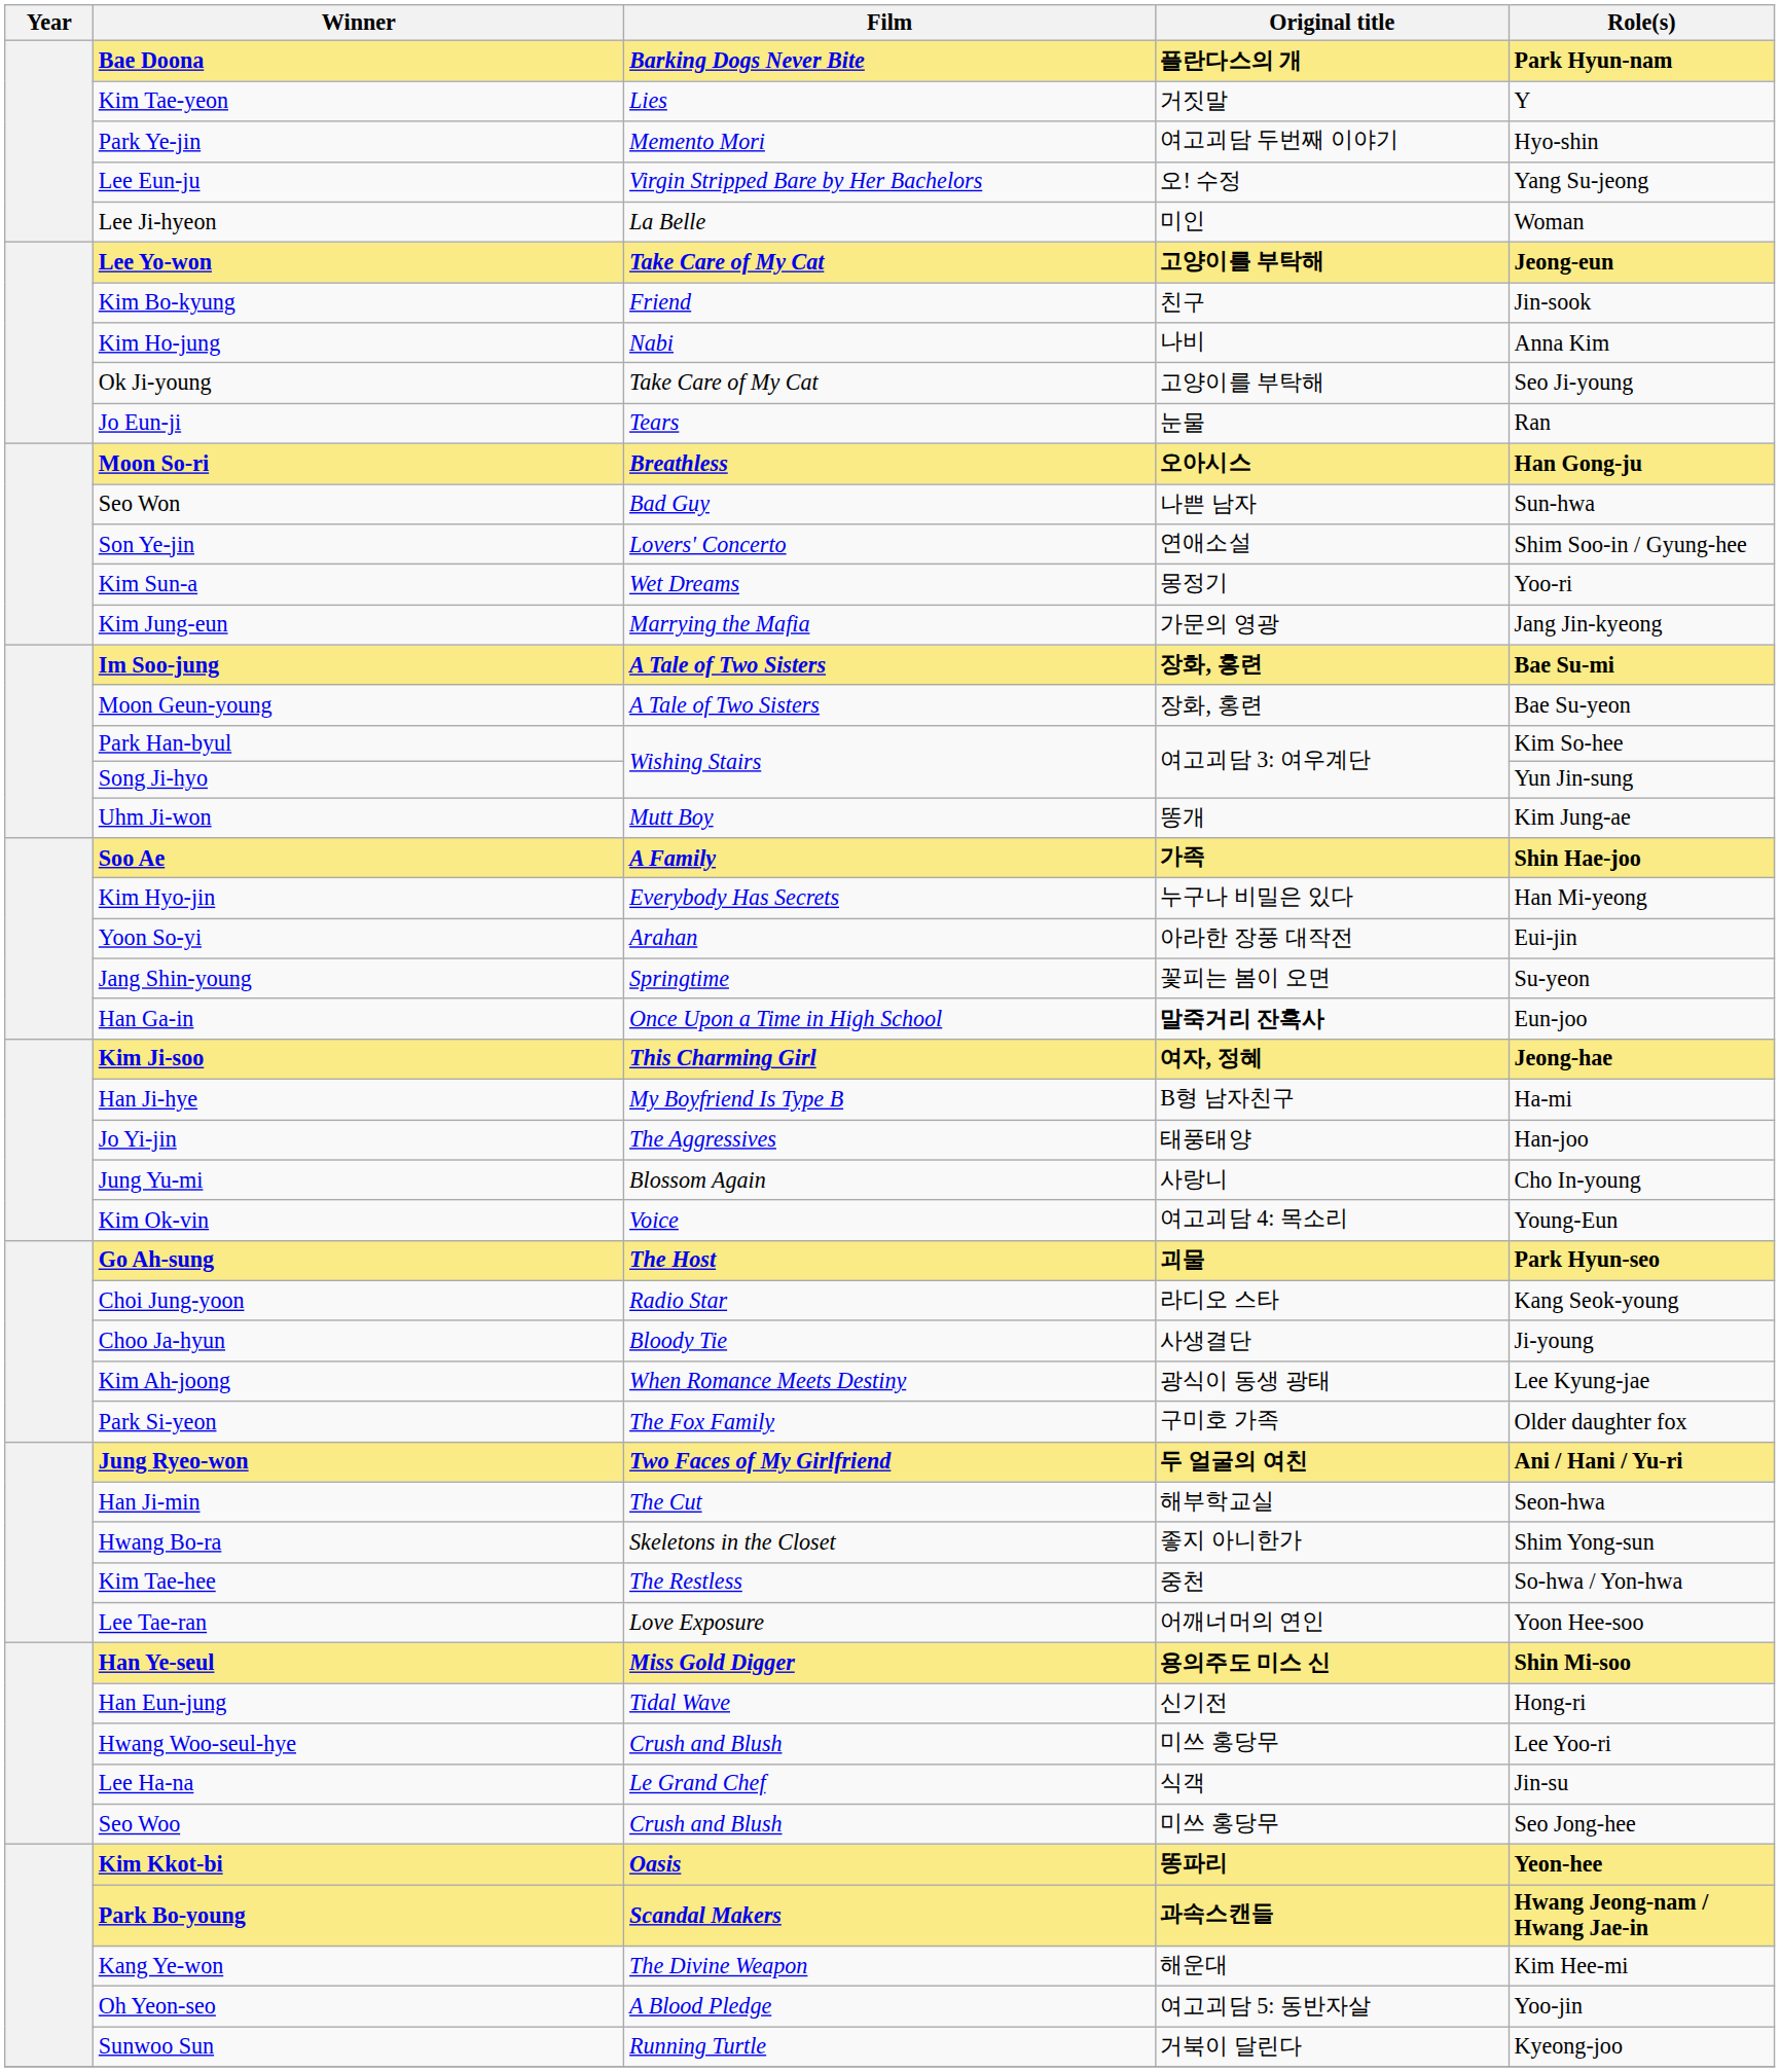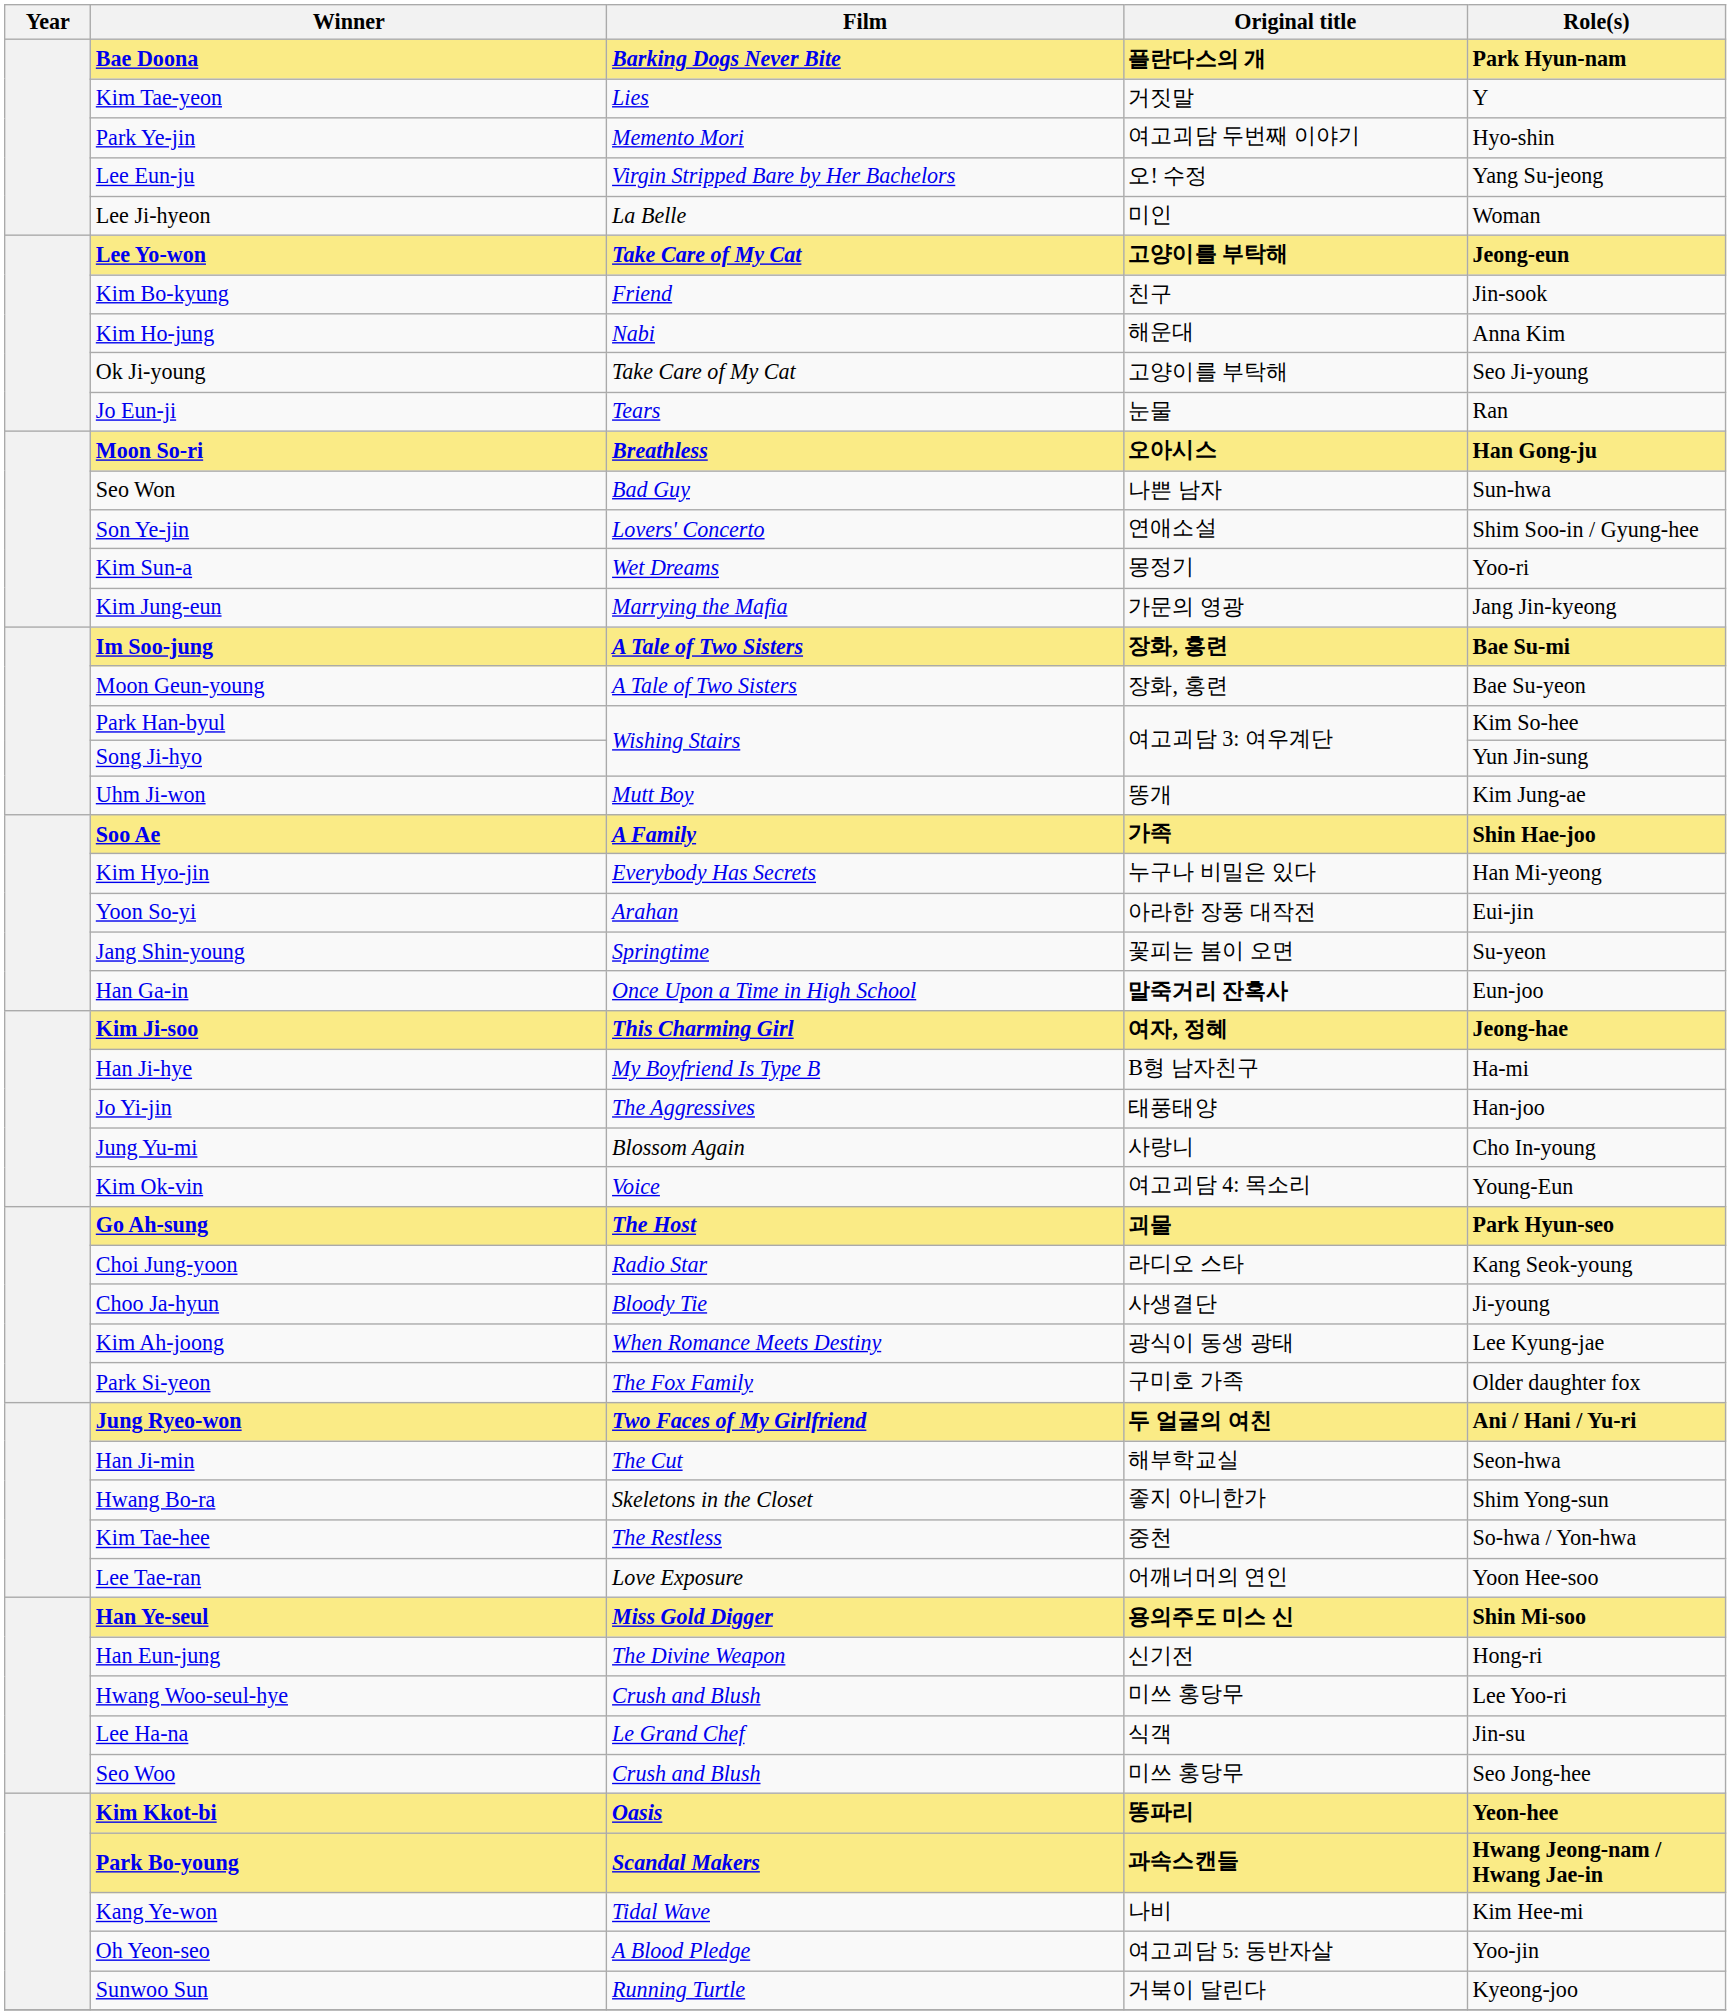Kim Ho-jung | Original title: 나비 -> 해운대
Han Eun-jung | Film: Tidal Wave -> The Divine Weapon
Kang Ye-won | Film: The Divine Weapon -> Tidal Wave
Kang Ye-won | Original title: 해운대 -> 나비
